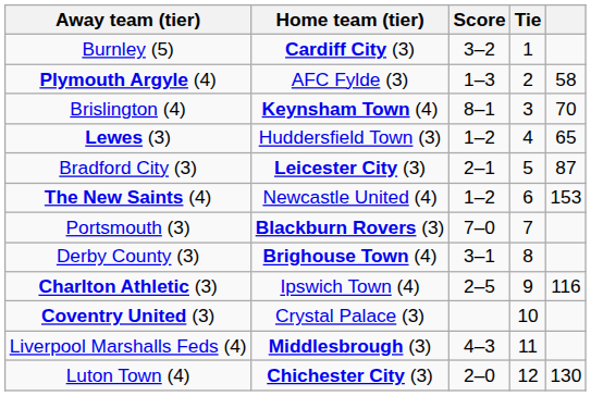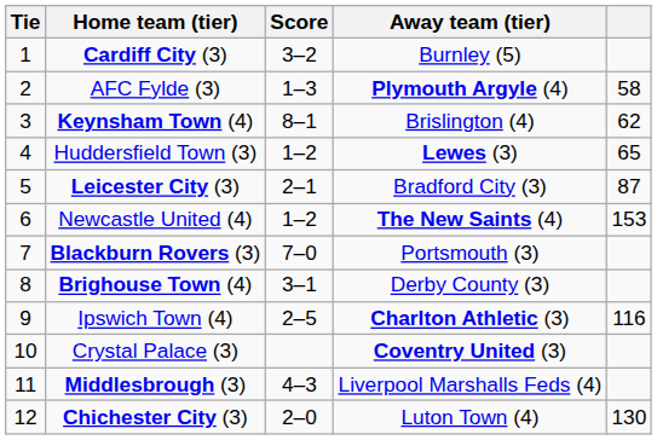columns swapped: Tie <-> Away team (tier)
Keynsham Town (4) | column 5: 70 -> 62
